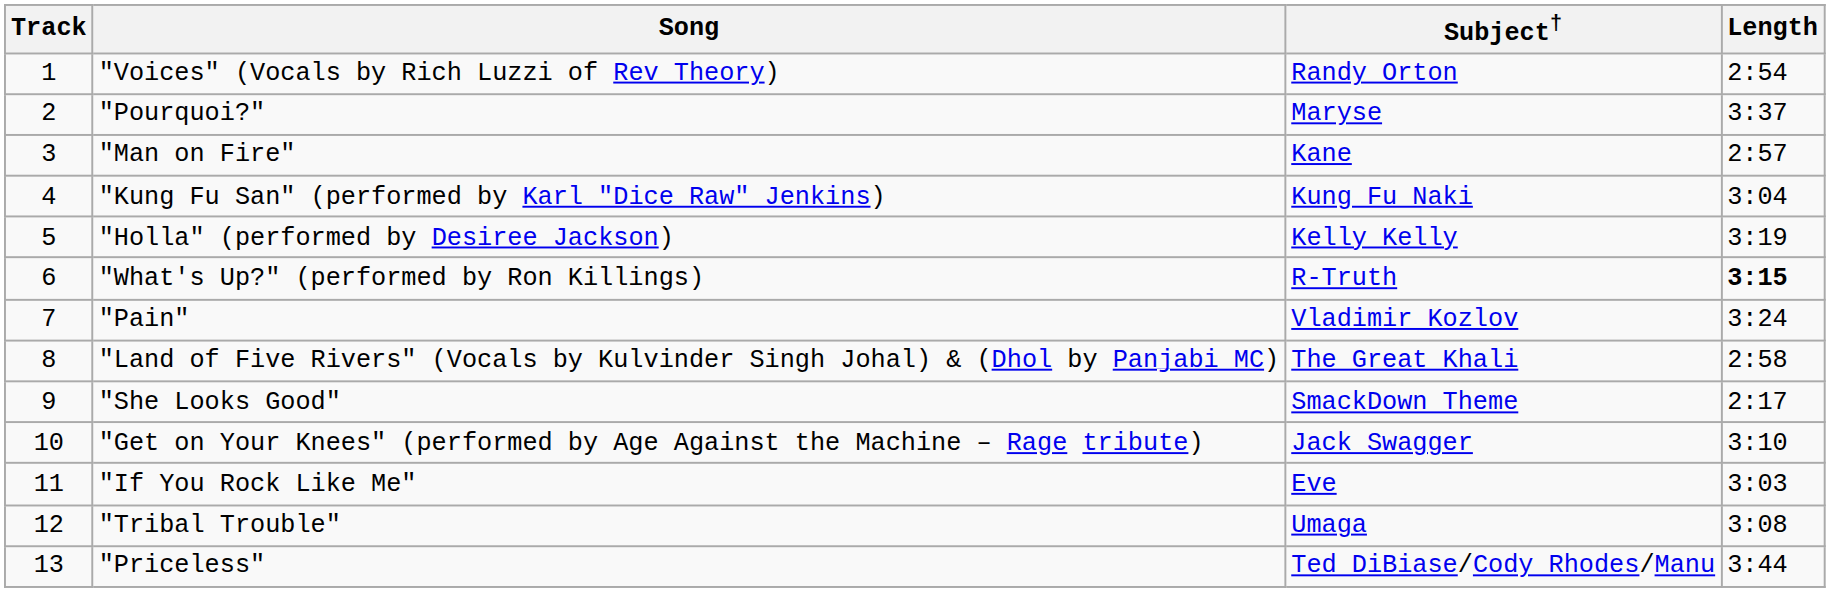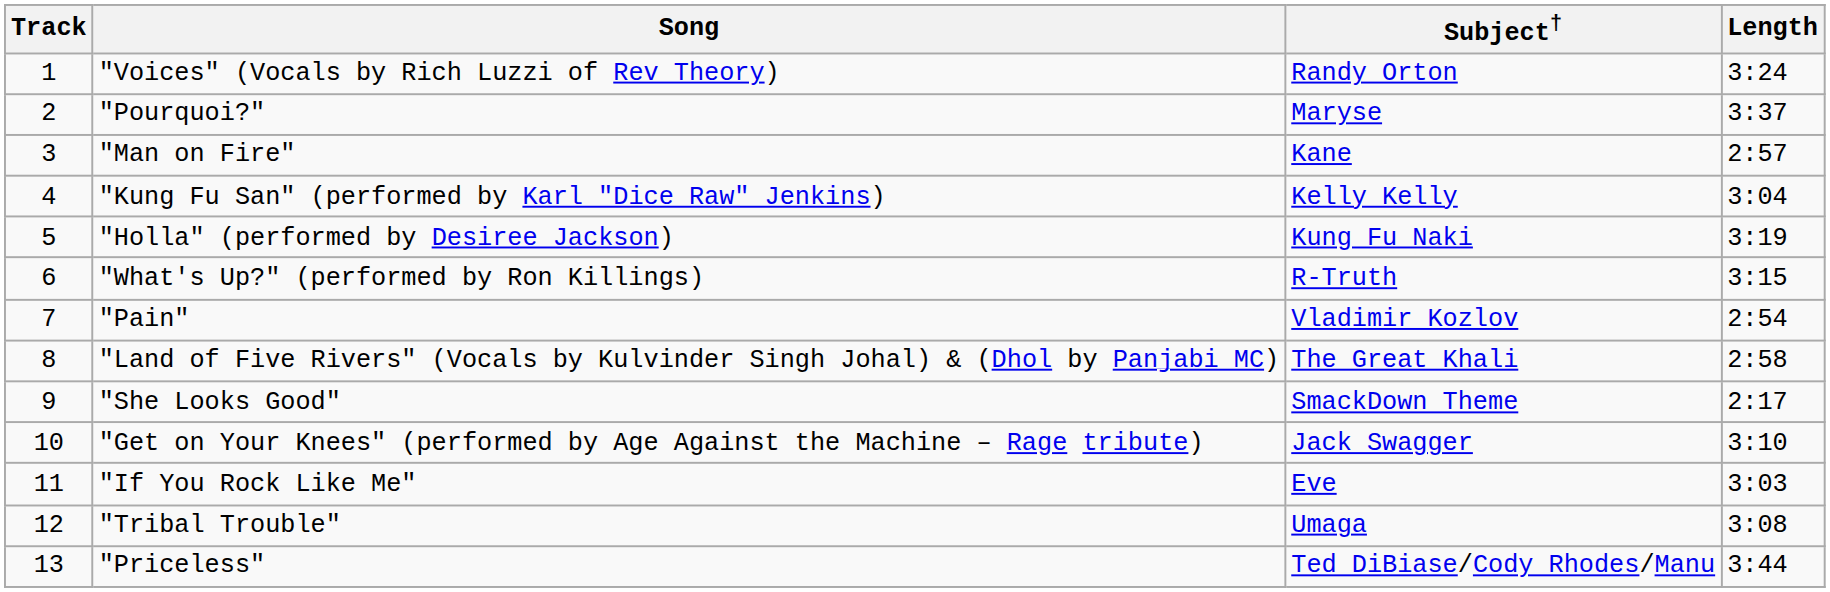"Voices" (Vocals by Rich Luzzi of Rev Theory) | Length: 2:54 -> 3:24
"Kung Fu San" (performed by Karl "Dice Raw" Jenkins) | Subject†: Kung Fu Naki -> Kelly Kelly
"Holla" (performed by Desiree Jackson) | Subject†: Kelly Kelly -> Kung Fu Naki
"What's Up?" (performed by Ron Killings) | Length: bold -> normal
"Pain" | Length: 3:24 -> 2:54
